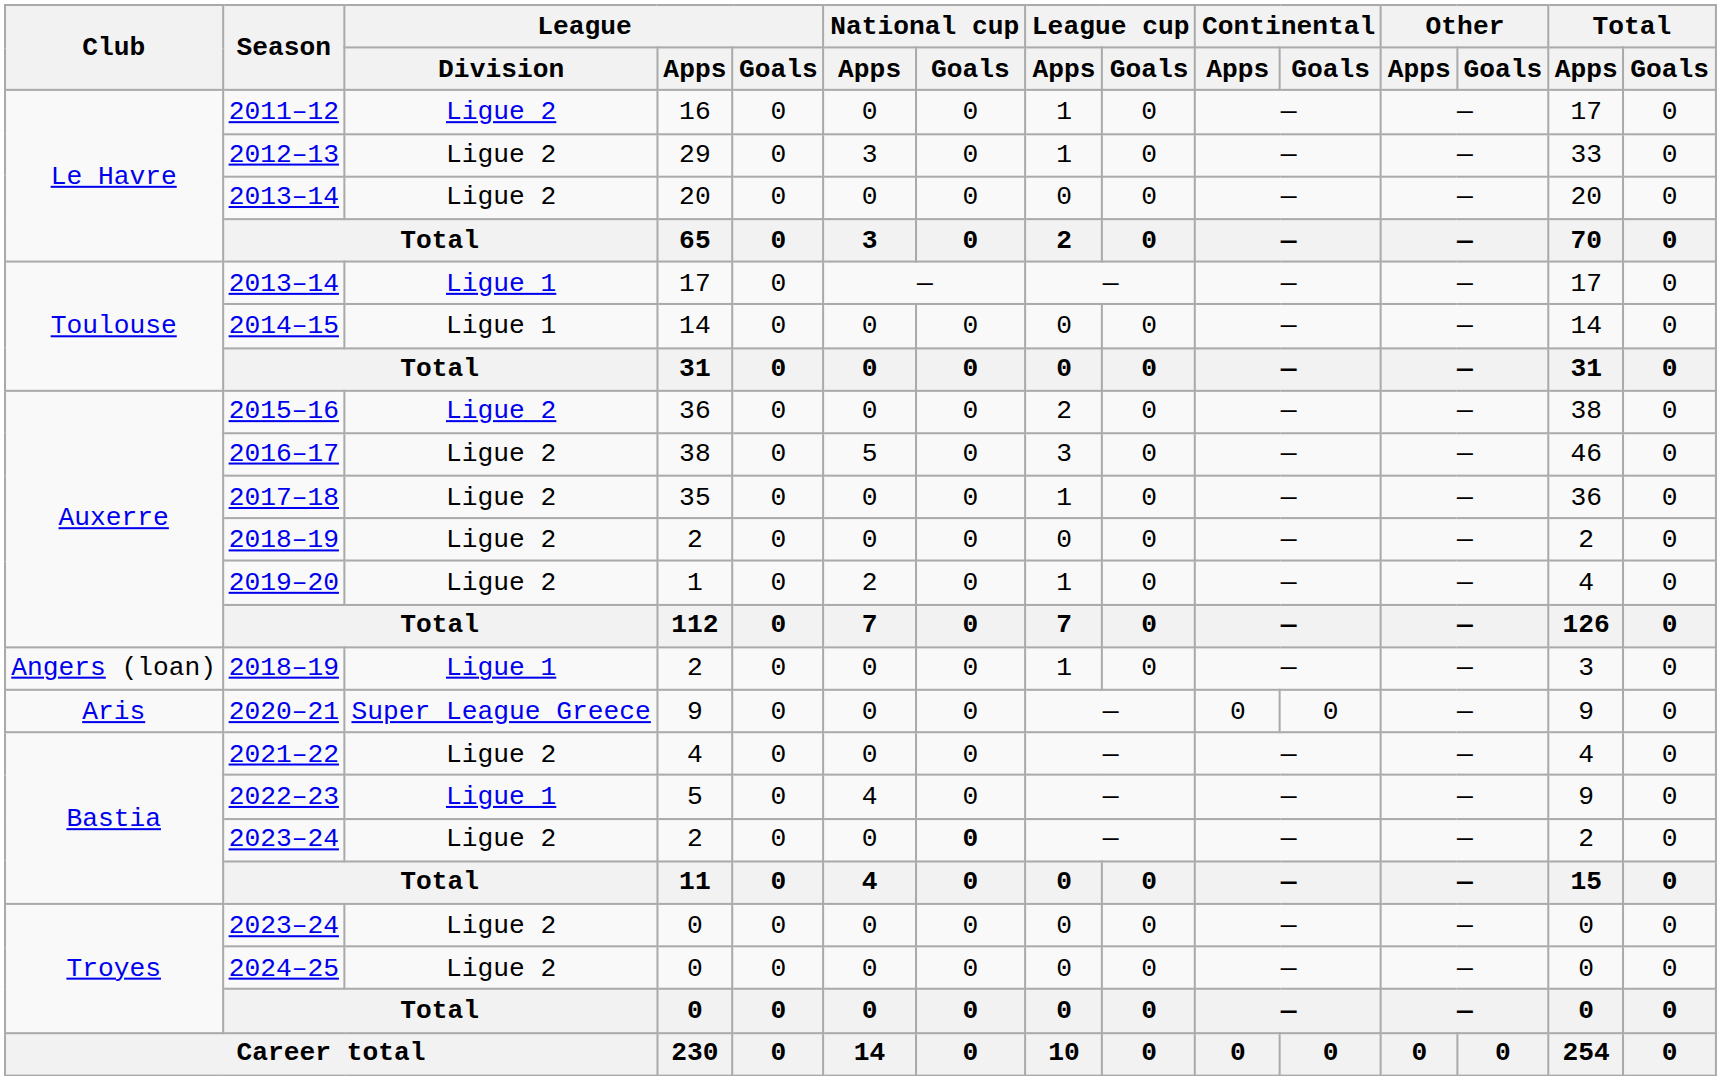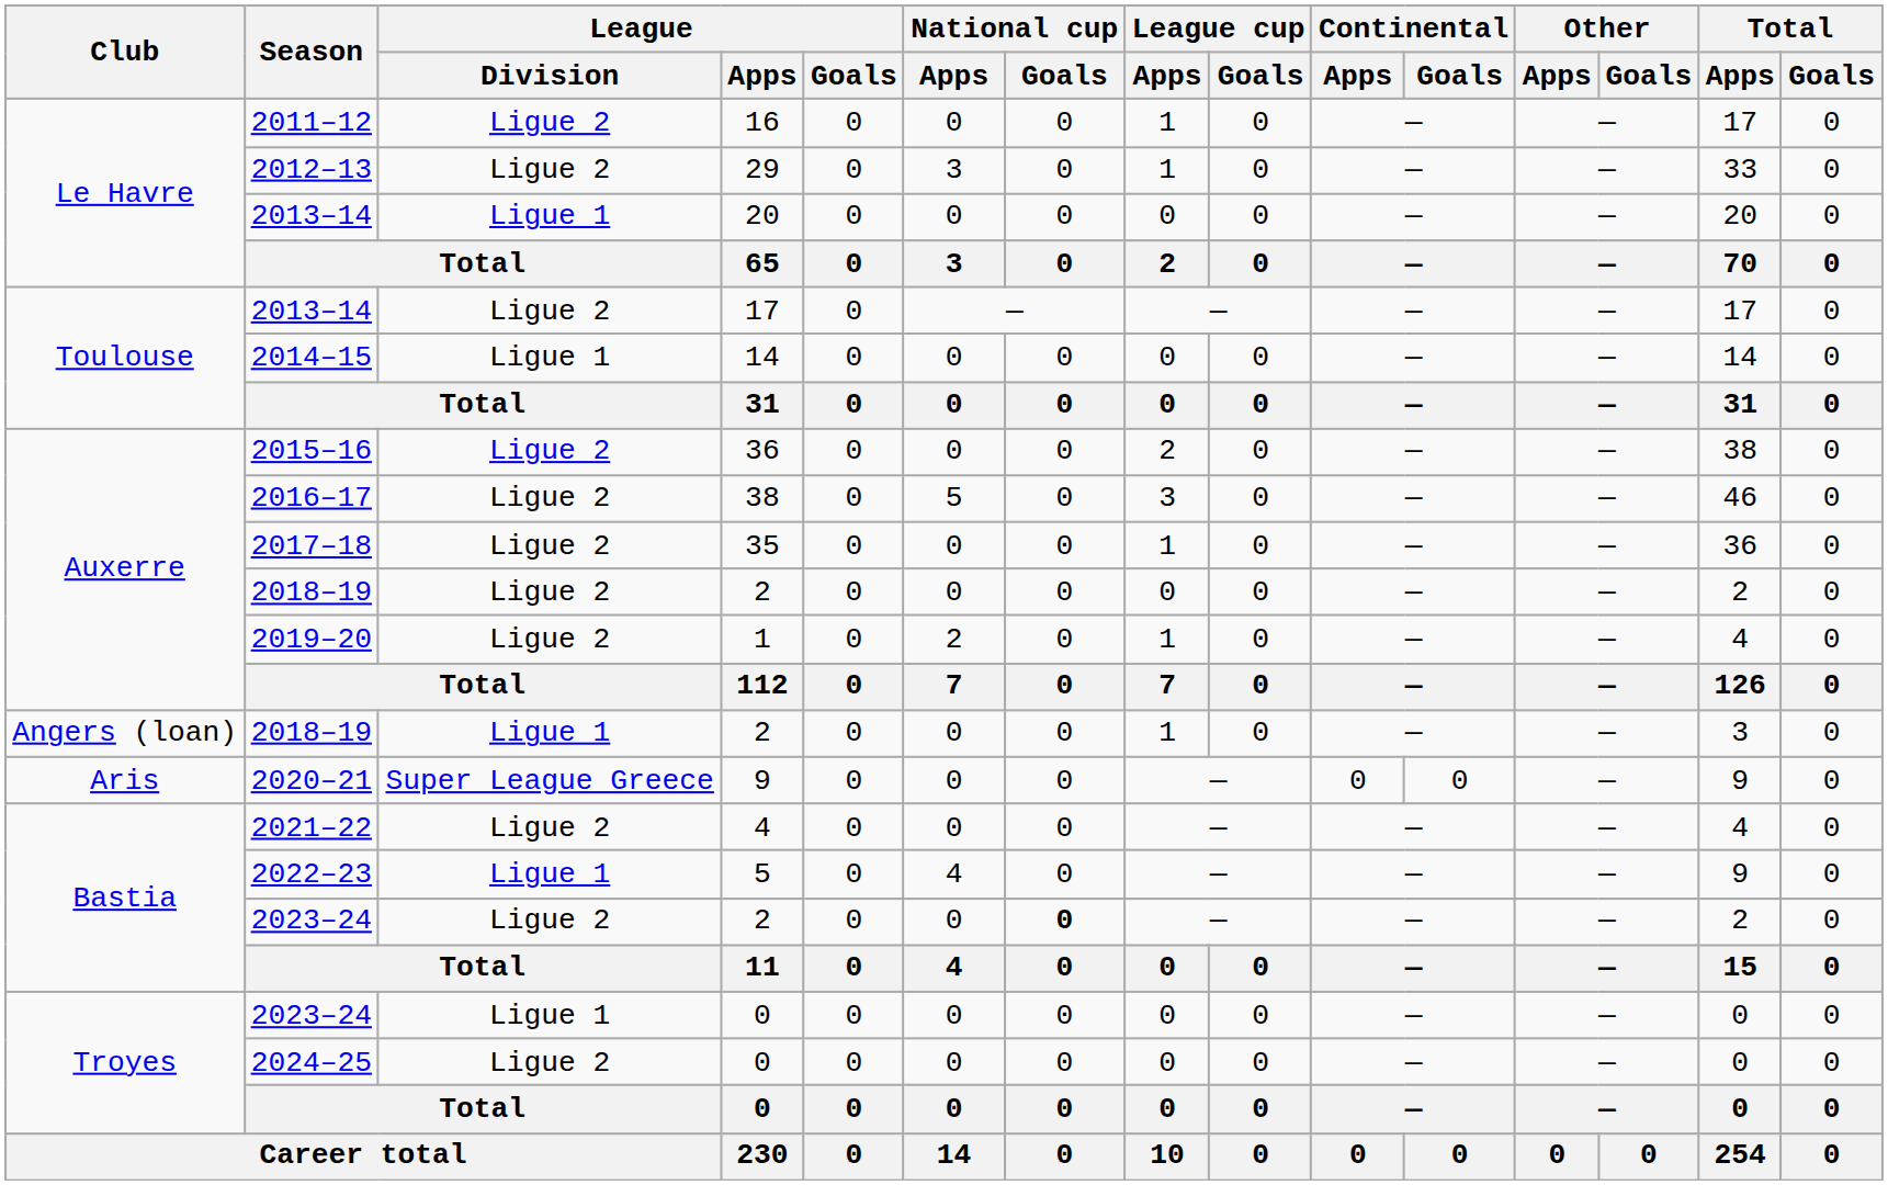Le Havre / 2013–14 | League / Division: Ligue 2 -> Ligue 1
Toulouse / 2013–14 | League / Division: Ligue 1 -> Ligue 2
Troyes / 2023–24 | League / Division: Ligue 2 -> Ligue 1
